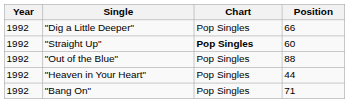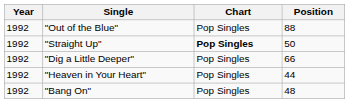rows swapped: "Dig a Little Deeper" <-> "Out of the Blue"
"Straight Up" | Position: 60 -> 50
"Bang On" | Position: 71 -> 48
